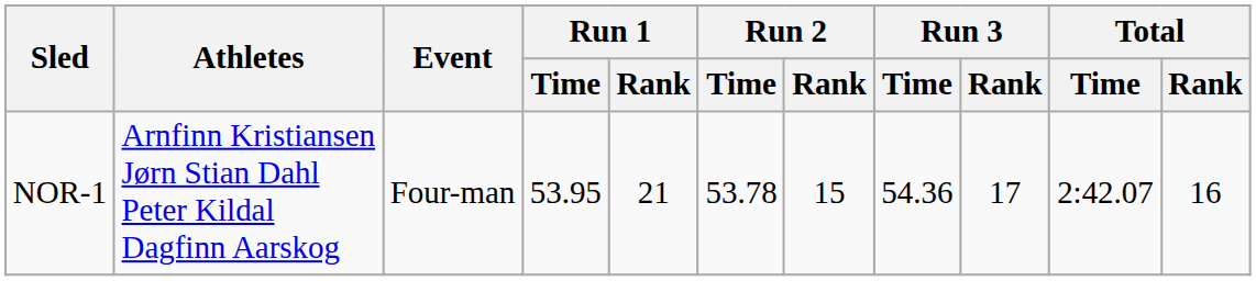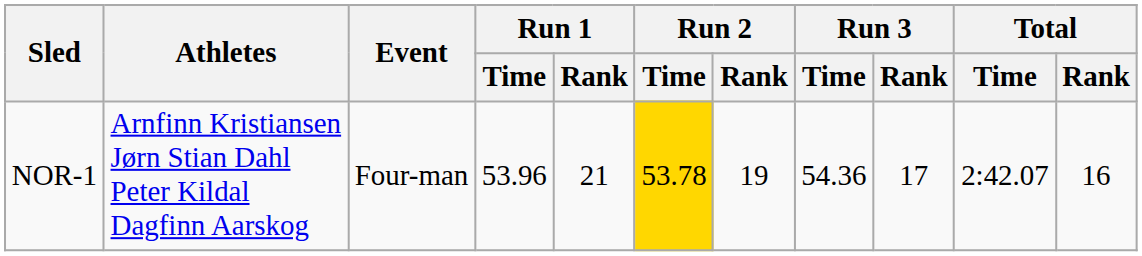NOR-1 | Run 1 / Time: 53.95 -> 53.96
NOR-1 | Run 2 / Time: no background -> gold background
NOR-1 | Run 2 / Rank: 15 -> 19
